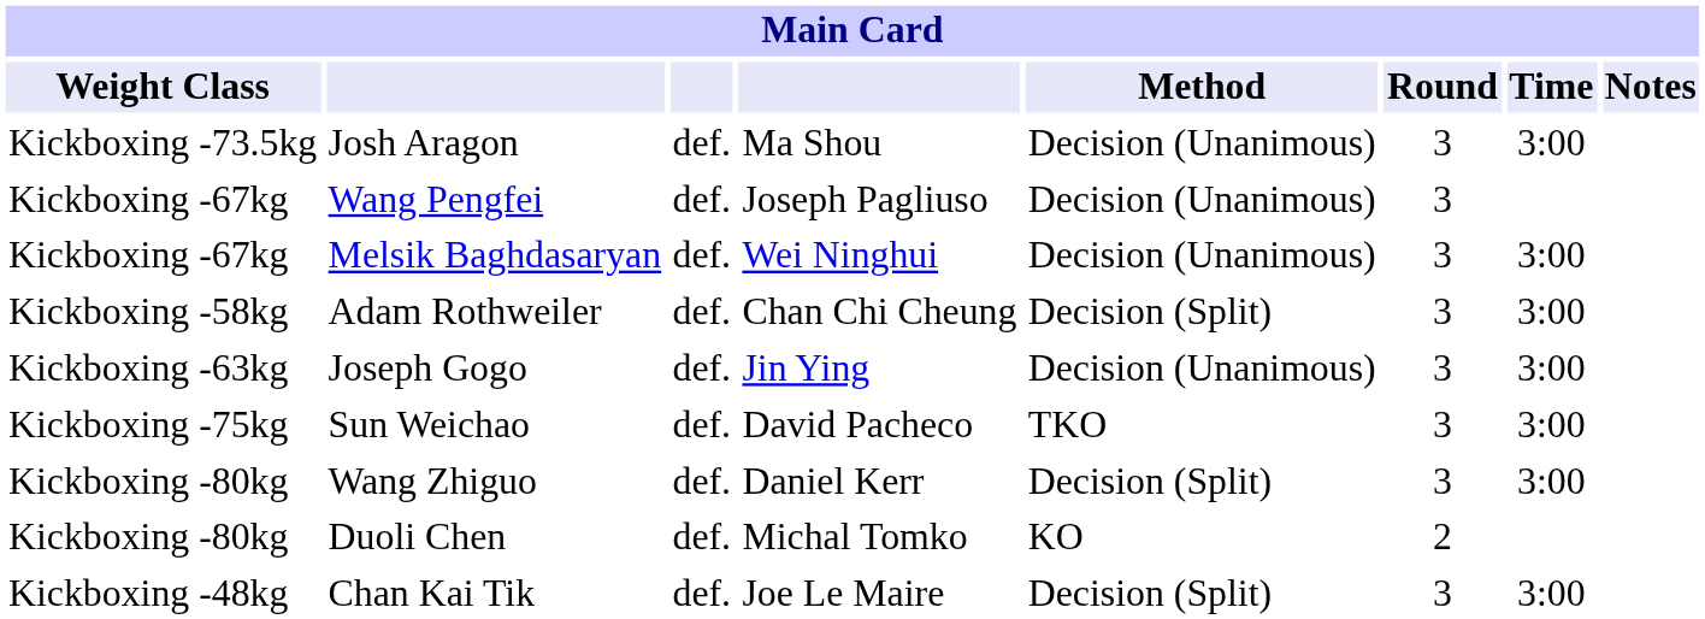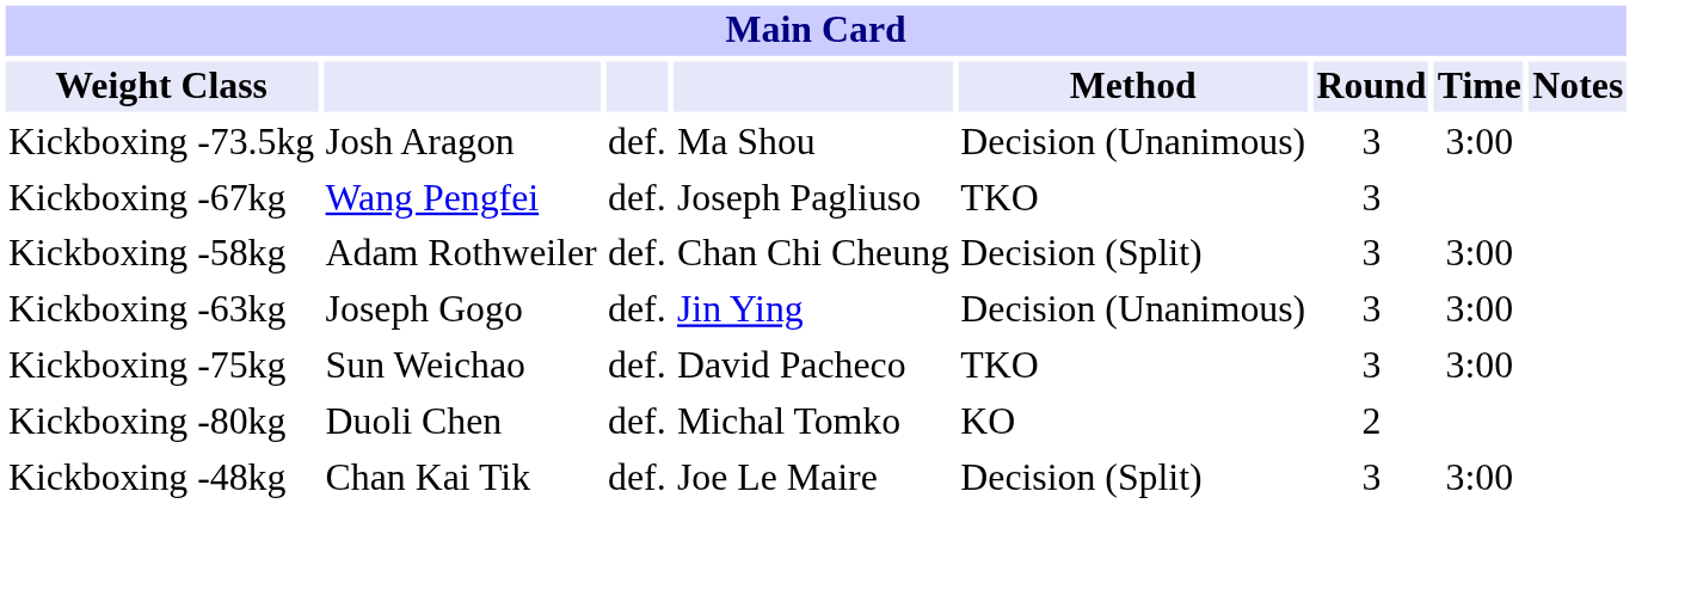Wang Pengfei | Method: Decision (Unanimous) -> TKO
- row: Kickboxing -67kg | Melsik Baghdasaryan | def. | Wei Ninghui | Decision (Unanimous) | 3 | 3:00
- row: Kickboxing -80kg | Wang Zhiguo | def. | Daniel Kerr | Decision (Split) | 3 | 3:00
